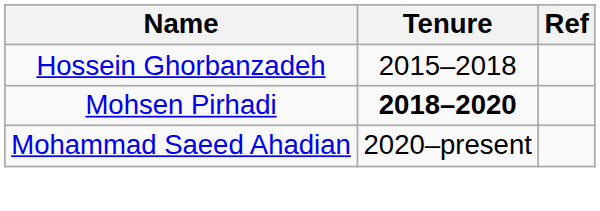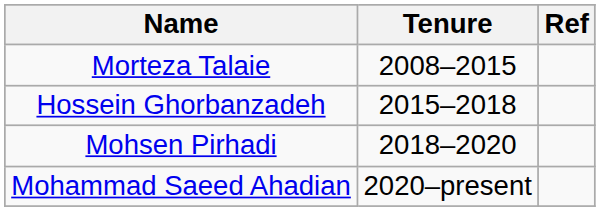+ row: Morteza Talaie | 2008–2015
Mohsen Pirhadi | Tenure: bold -> normal
